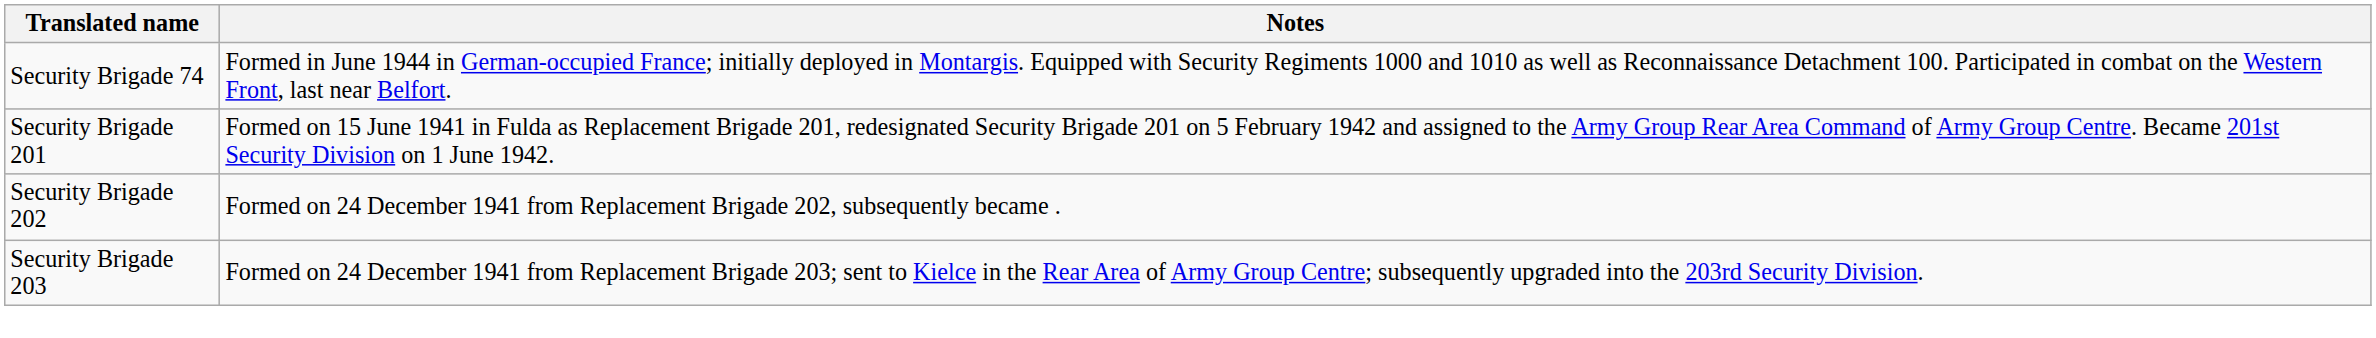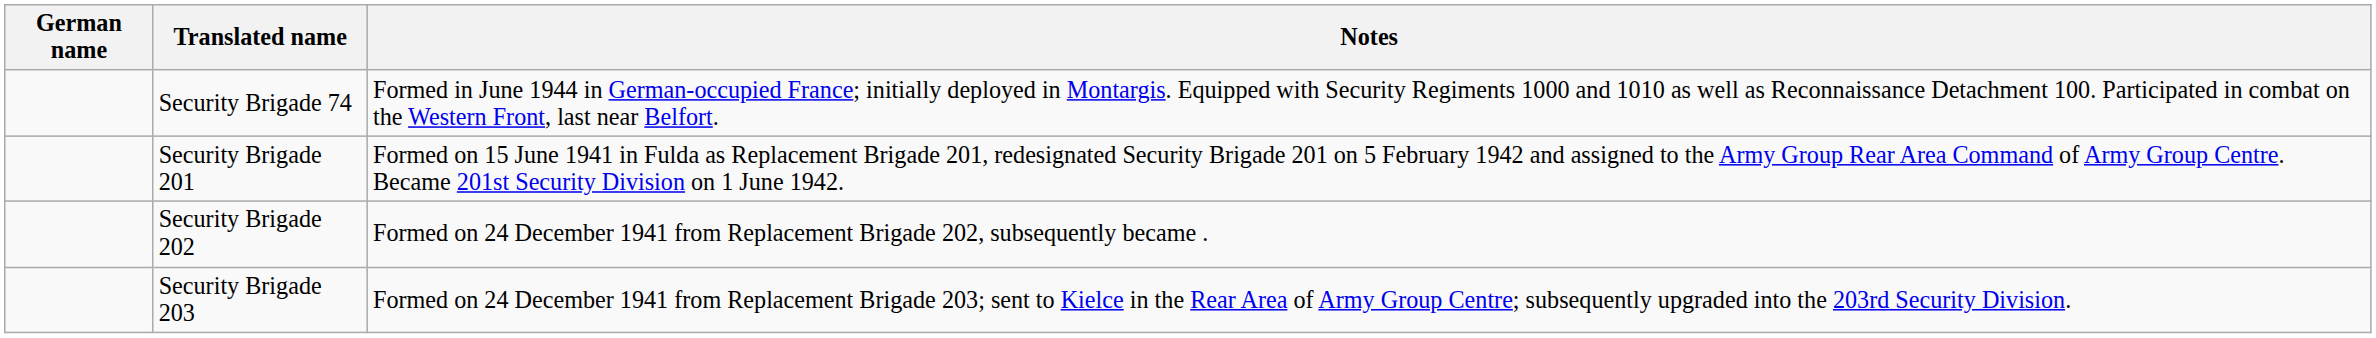+ column: German name
